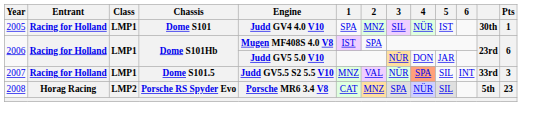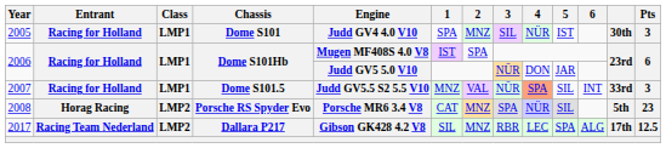2005 | Pts: 1 -> 3
+ row: 2017 | Racing Team Nederland | LMP2 | Dallara P217 | Gibson GK428 4.2 V8 | SIL | MNZ | RBR | LEC | SPA | ALG | 17th | 12.5
